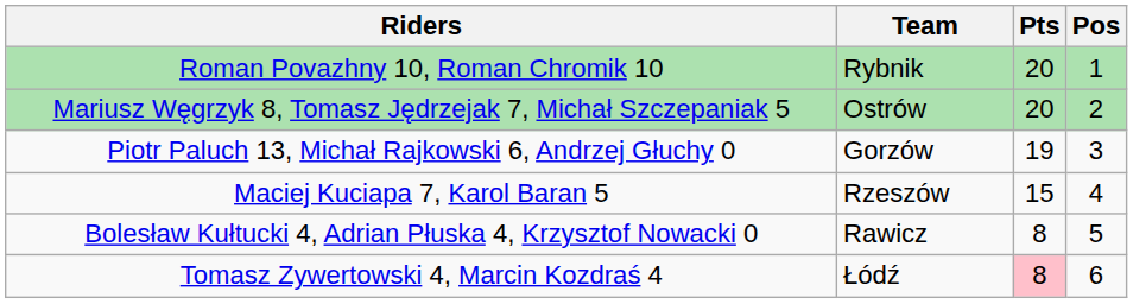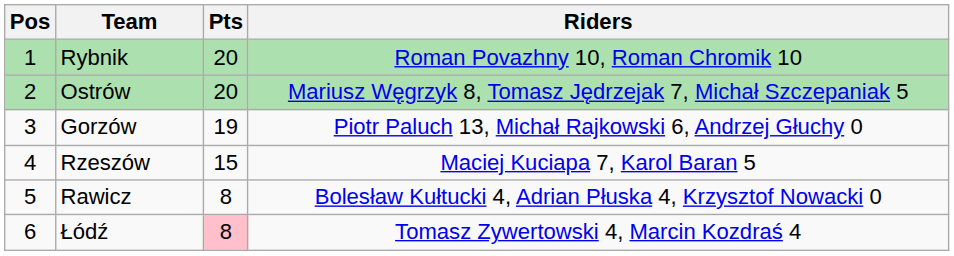columns swapped: Pos <-> Riders
